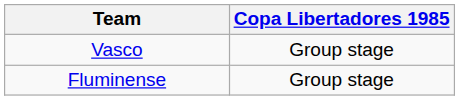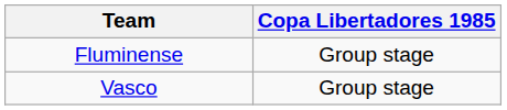rows swapped: Fluminense <-> Vasco
